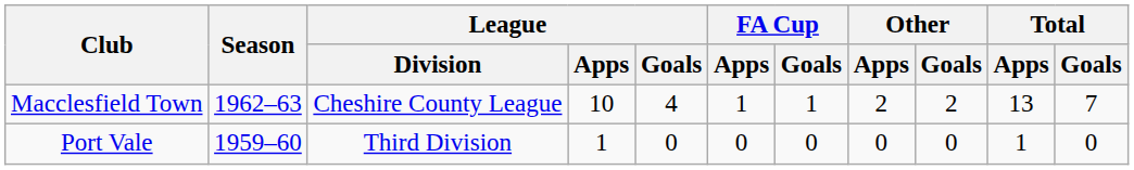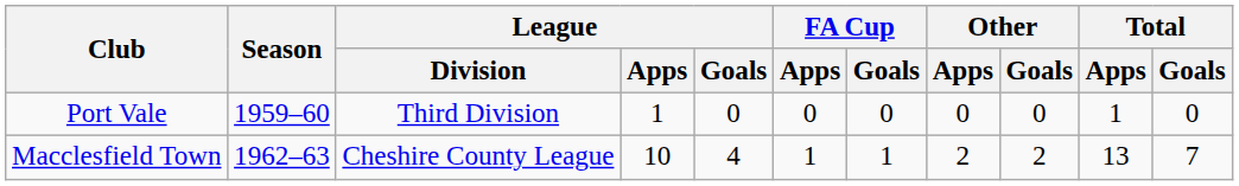rows swapped: Port Vale <-> Macclesfield Town
